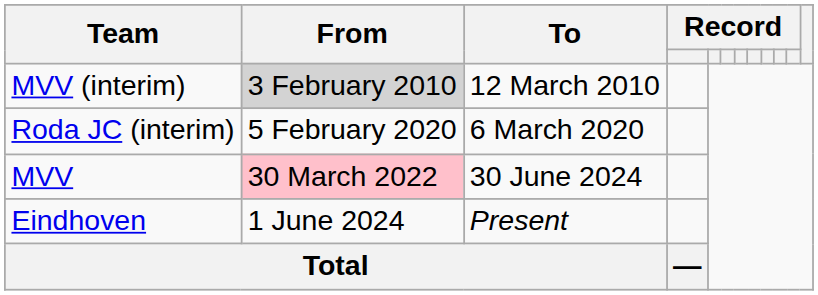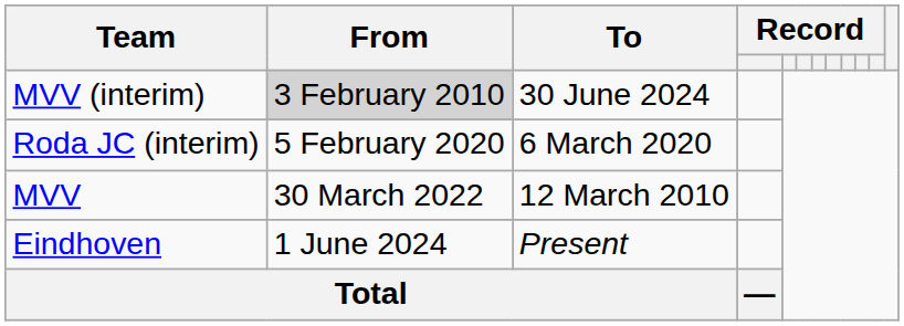MVV (interim) | To: 12 March 2010 -> 30 June 2024
MVV | From: pink background -> no background
MVV | To: 30 June 2024 -> 12 March 2010
